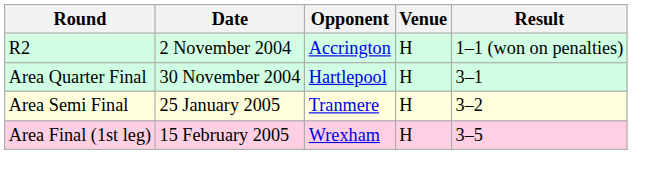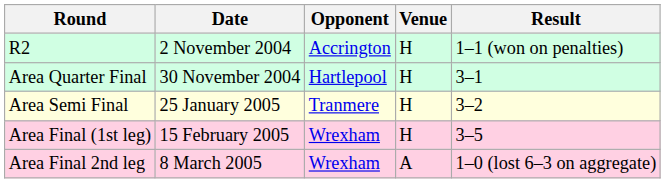+ row: Area Final 2nd leg | 8 March 2005 | Wrexham | A | 1–0 (lost 6–3 on aggregate)
